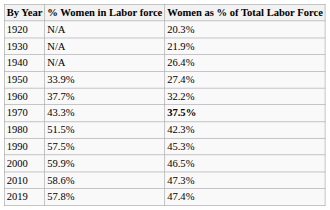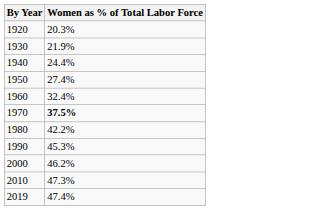- column: % Women in Labor force | N/A | N/A | N/A | 33.9% | 37.7% | 43.3% | 51.5% | 57.5% | 59.9% | 58.6% | 57.8%
1940 | Women as % of Total Labor Force: 26.4% -> 24.4%
1960 | Women as % of Total Labor Force: 32.2% -> 32.4%
1980 | Women as % of Total Labor Force: 42.3% -> 42.2%
2000 | Women as % of Total Labor Force: 46.5% -> 46.2%
